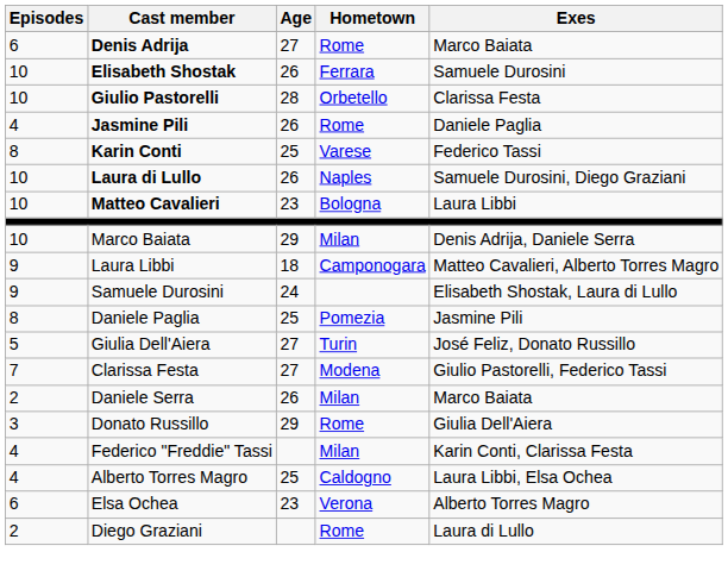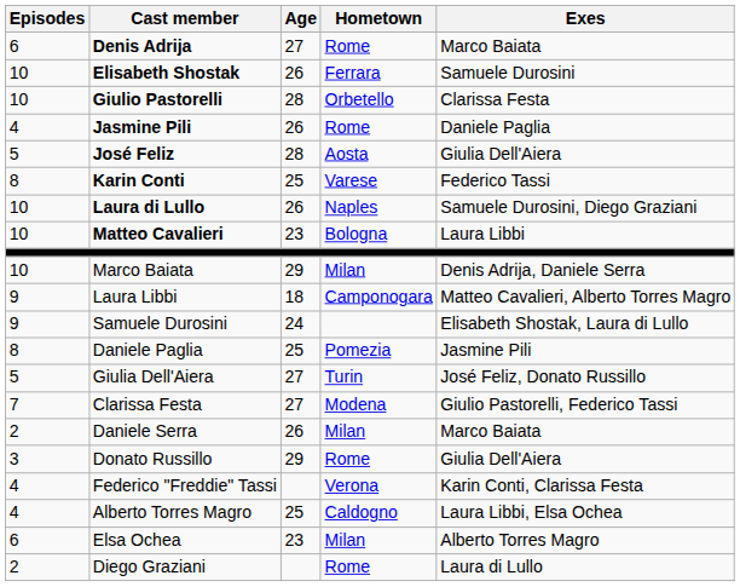+ row: 5 | José Feliz | 28 | Aosta | Giulia Dell'Aiera
Federico "Freddie" Tassi | Hometown: Milan -> Verona
Elsa Ochea | Hometown: Verona -> Milan
